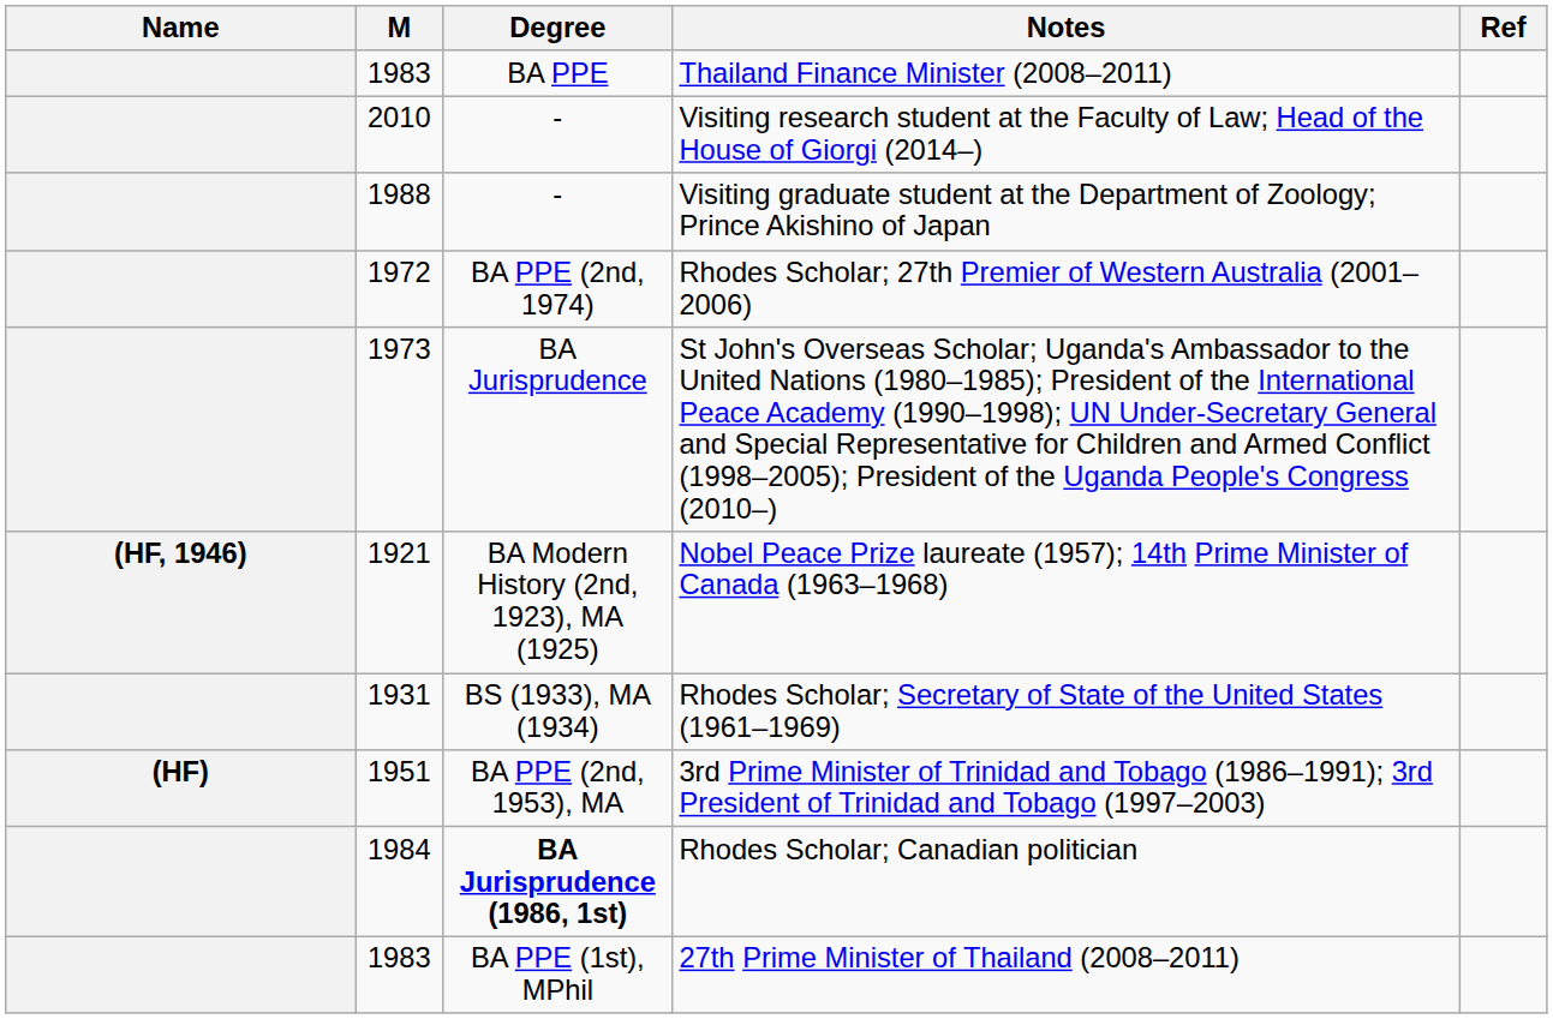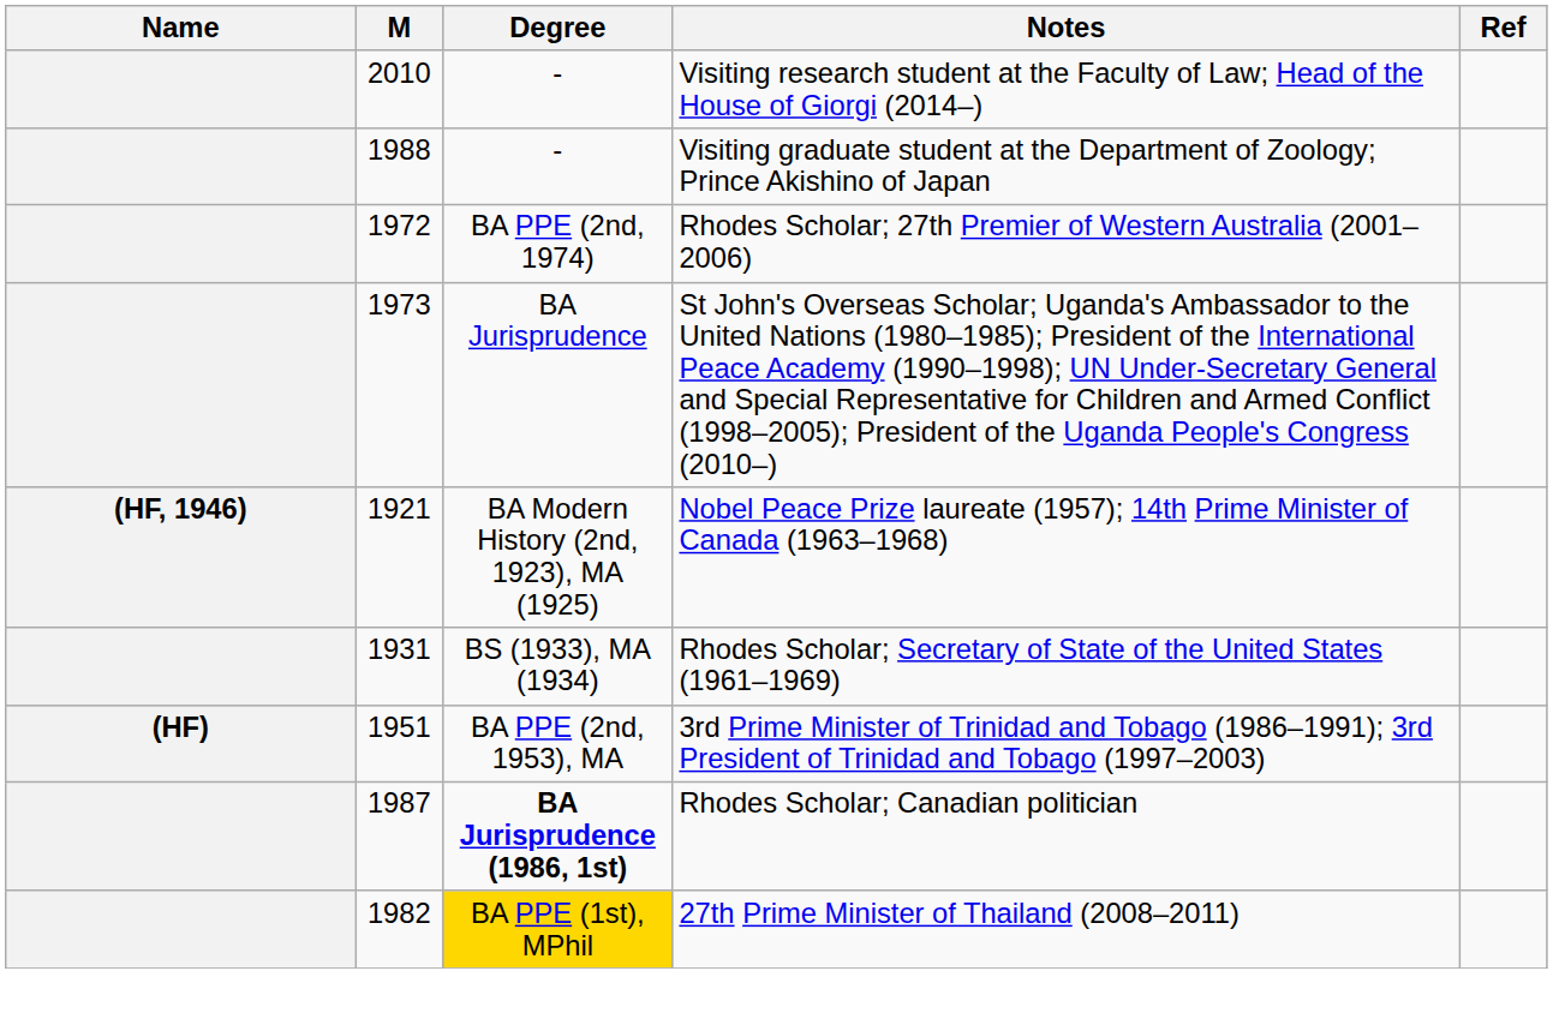- row: 1983 | BA PPE | Thailand Finance Minister (2008–2011)
Rhodes Scholar; Canadian politician | M: 1984 -> 1987
27th Prime Minister of Thailand (2008–2011) | M: 1983 -> 1982
27th Prime Minister of Thailand (2008–2011) | Degree: no background -> gold background
